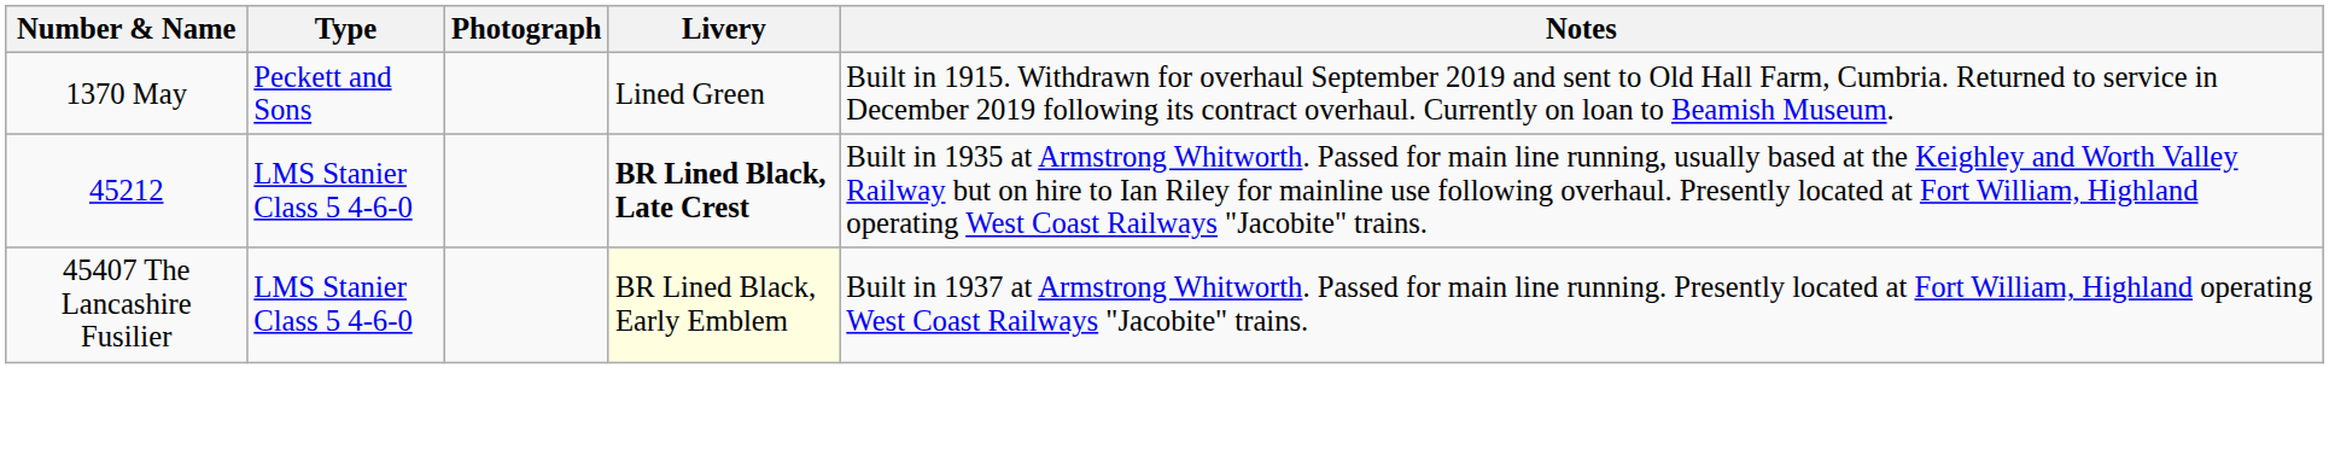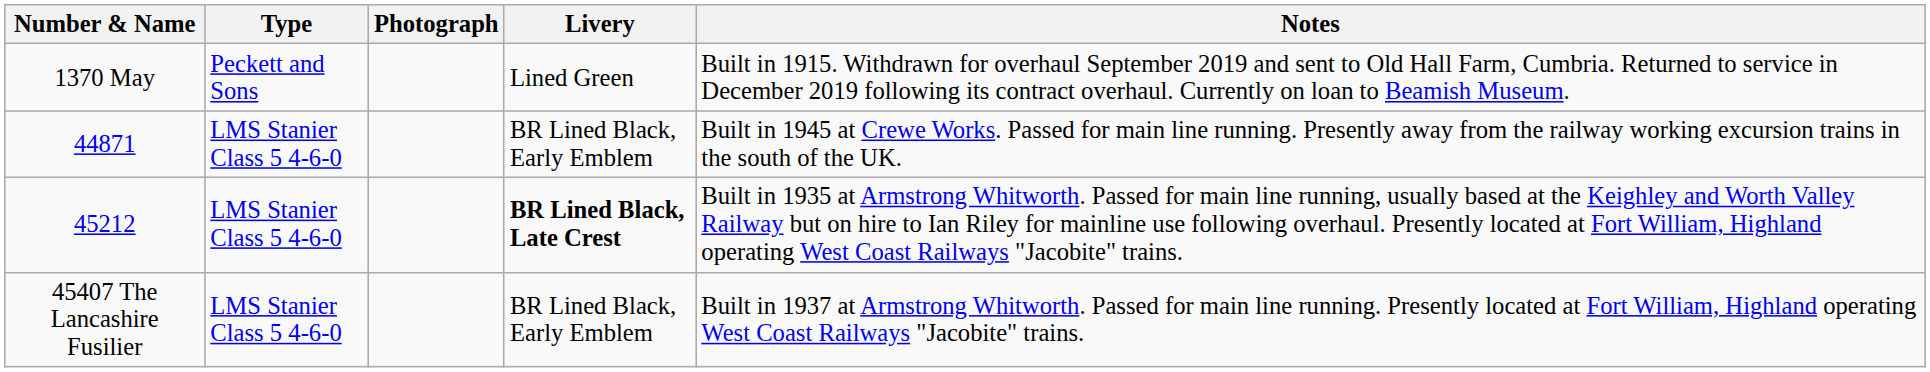+ row: 44871 | LMS Stanier Class 5 4-6-0 | BR Lined Black, Early Emblem | Built in 1945 at Crewe Works. Passed for main line running. Presently away from the railway working excursion trains in the south of the UK.
45407 The Lancashire Fusilier | Livery: lightyellow background -> no background
